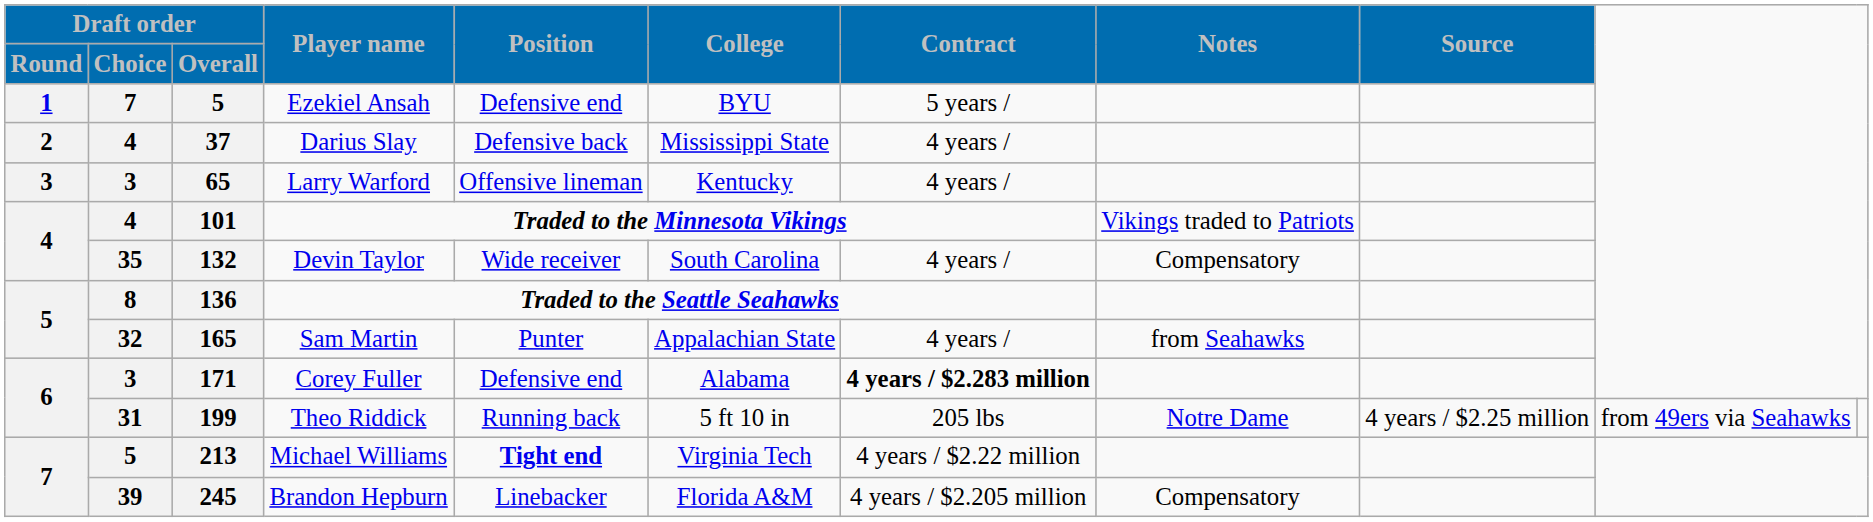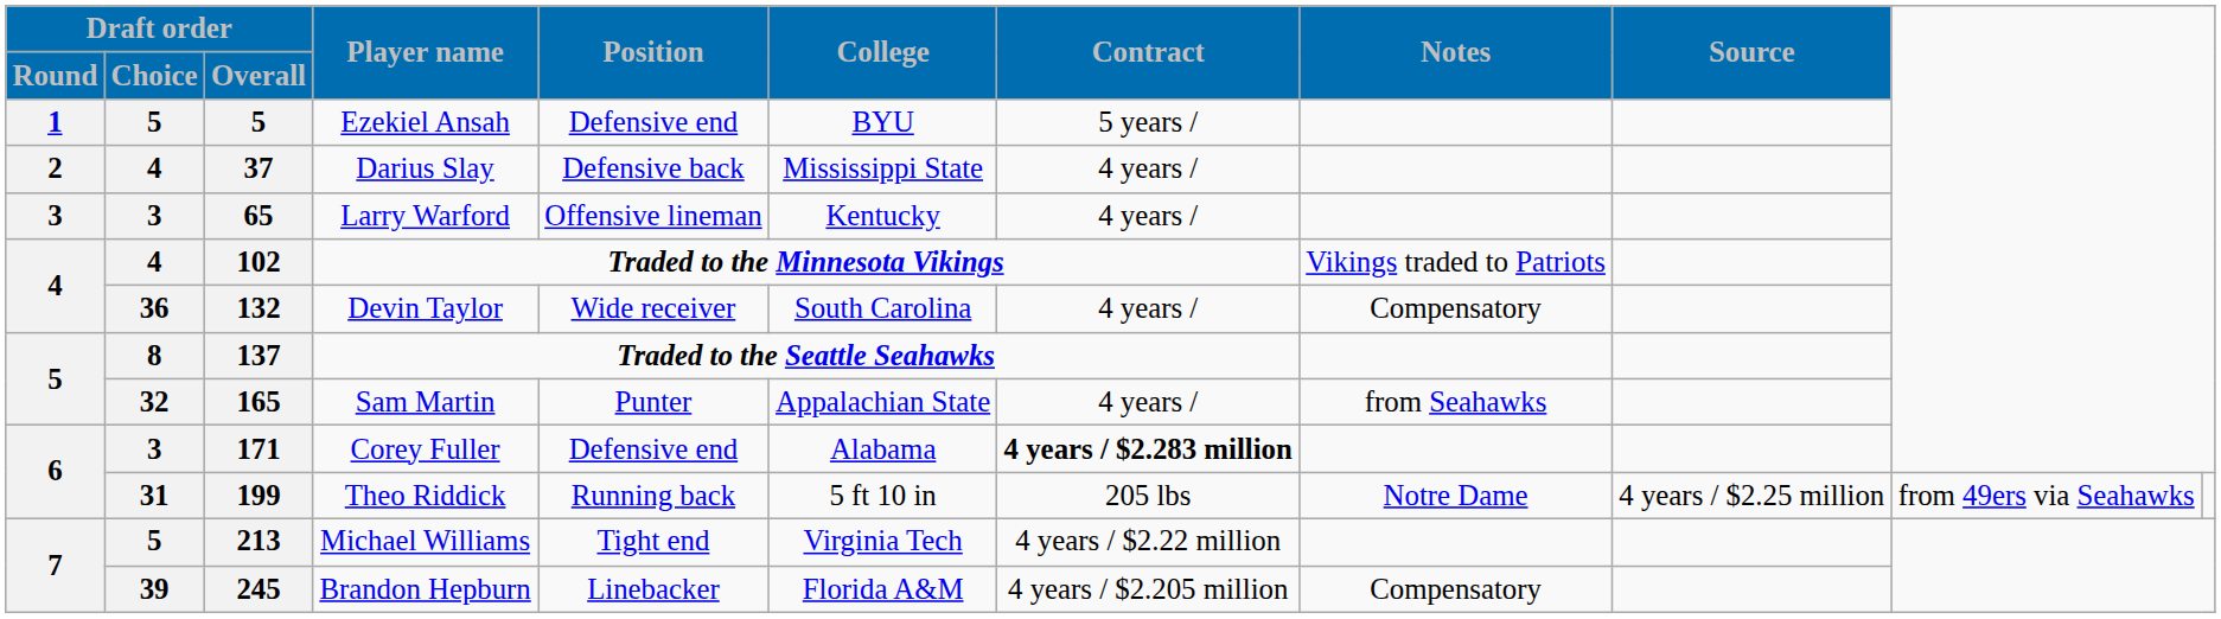Ezekiel Ansah | Draft order / Choice: 7 -> 5
Traded to the Minnesota Vikings | Draft order / Overall: 101 -> 102
Devin Taylor | Draft order / Choice: 35 -> 36
Traded to the Seattle Seahawks | Draft order / Overall: 136 -> 137
Michael Williams | Position: bold -> normal
